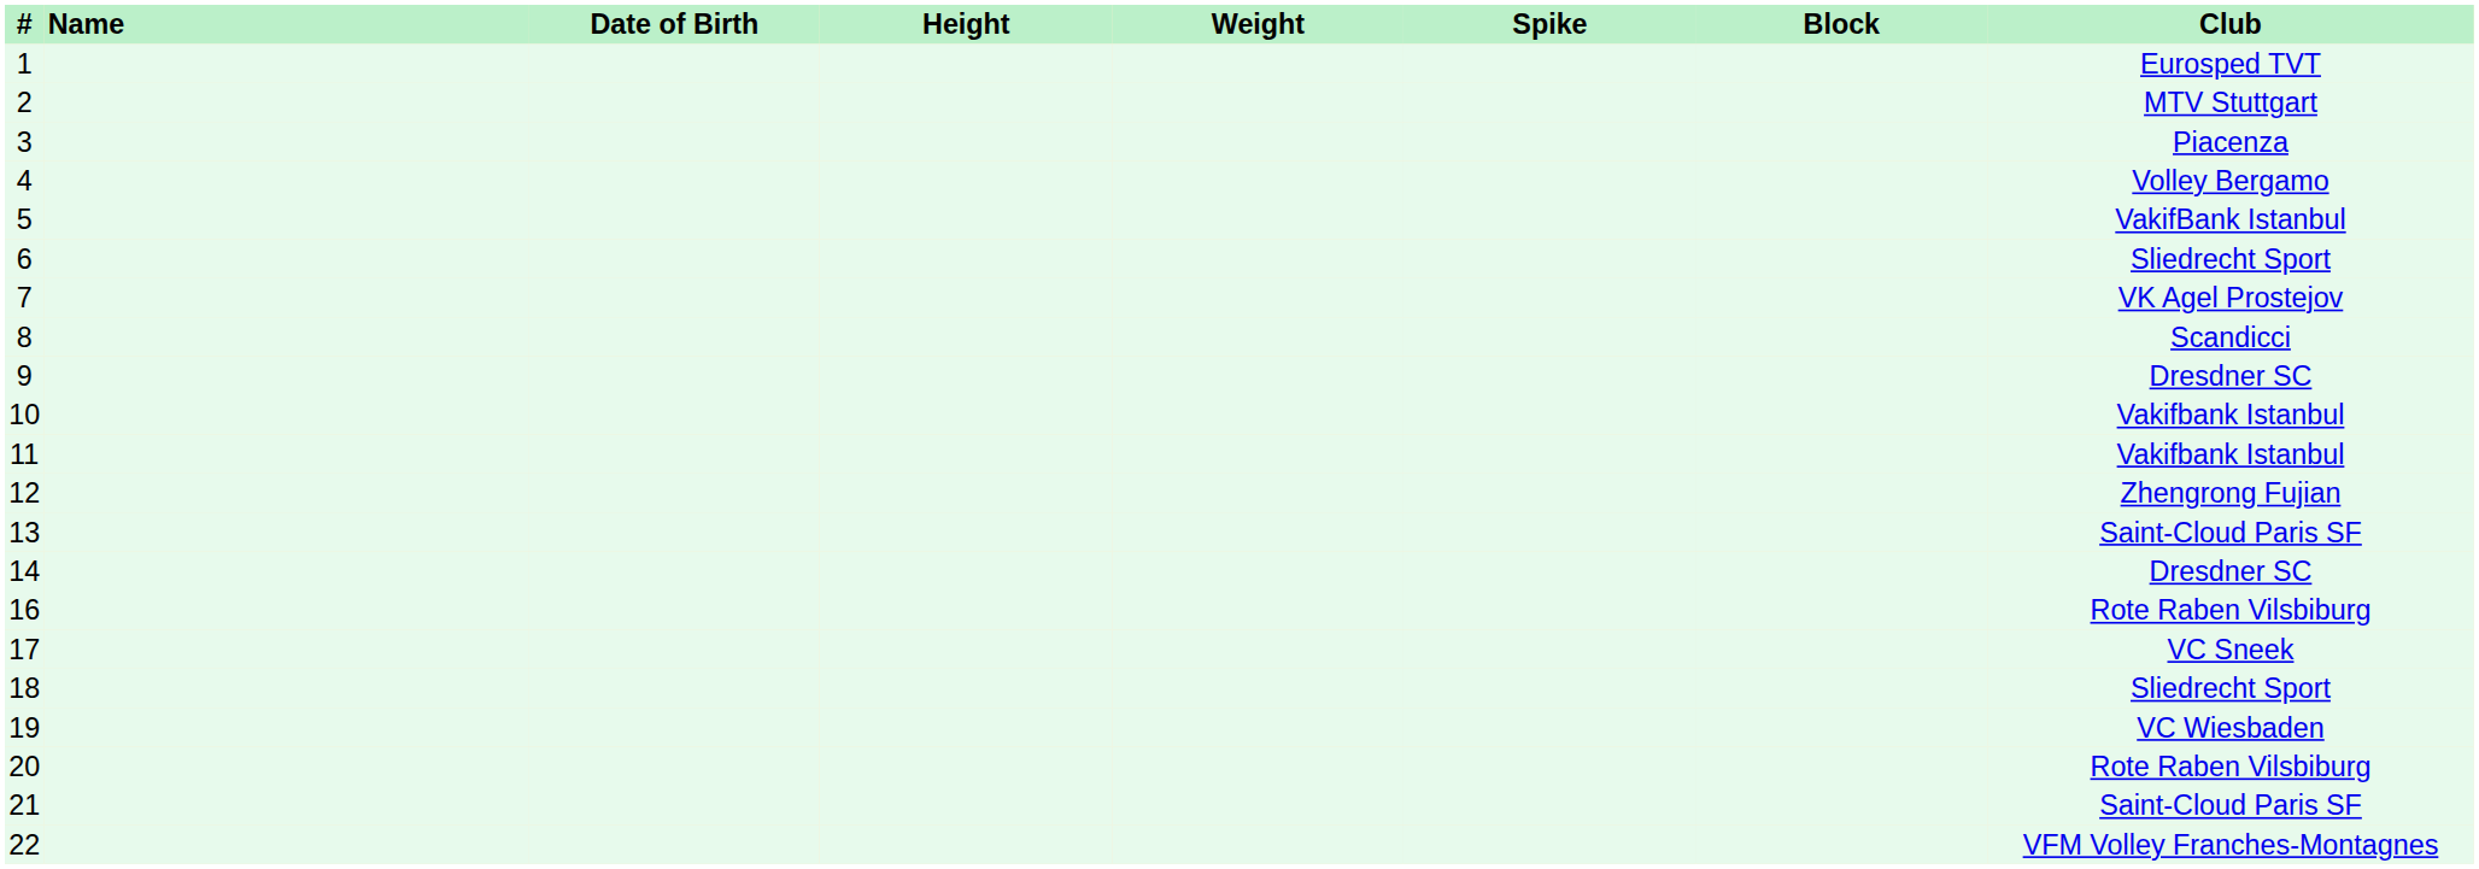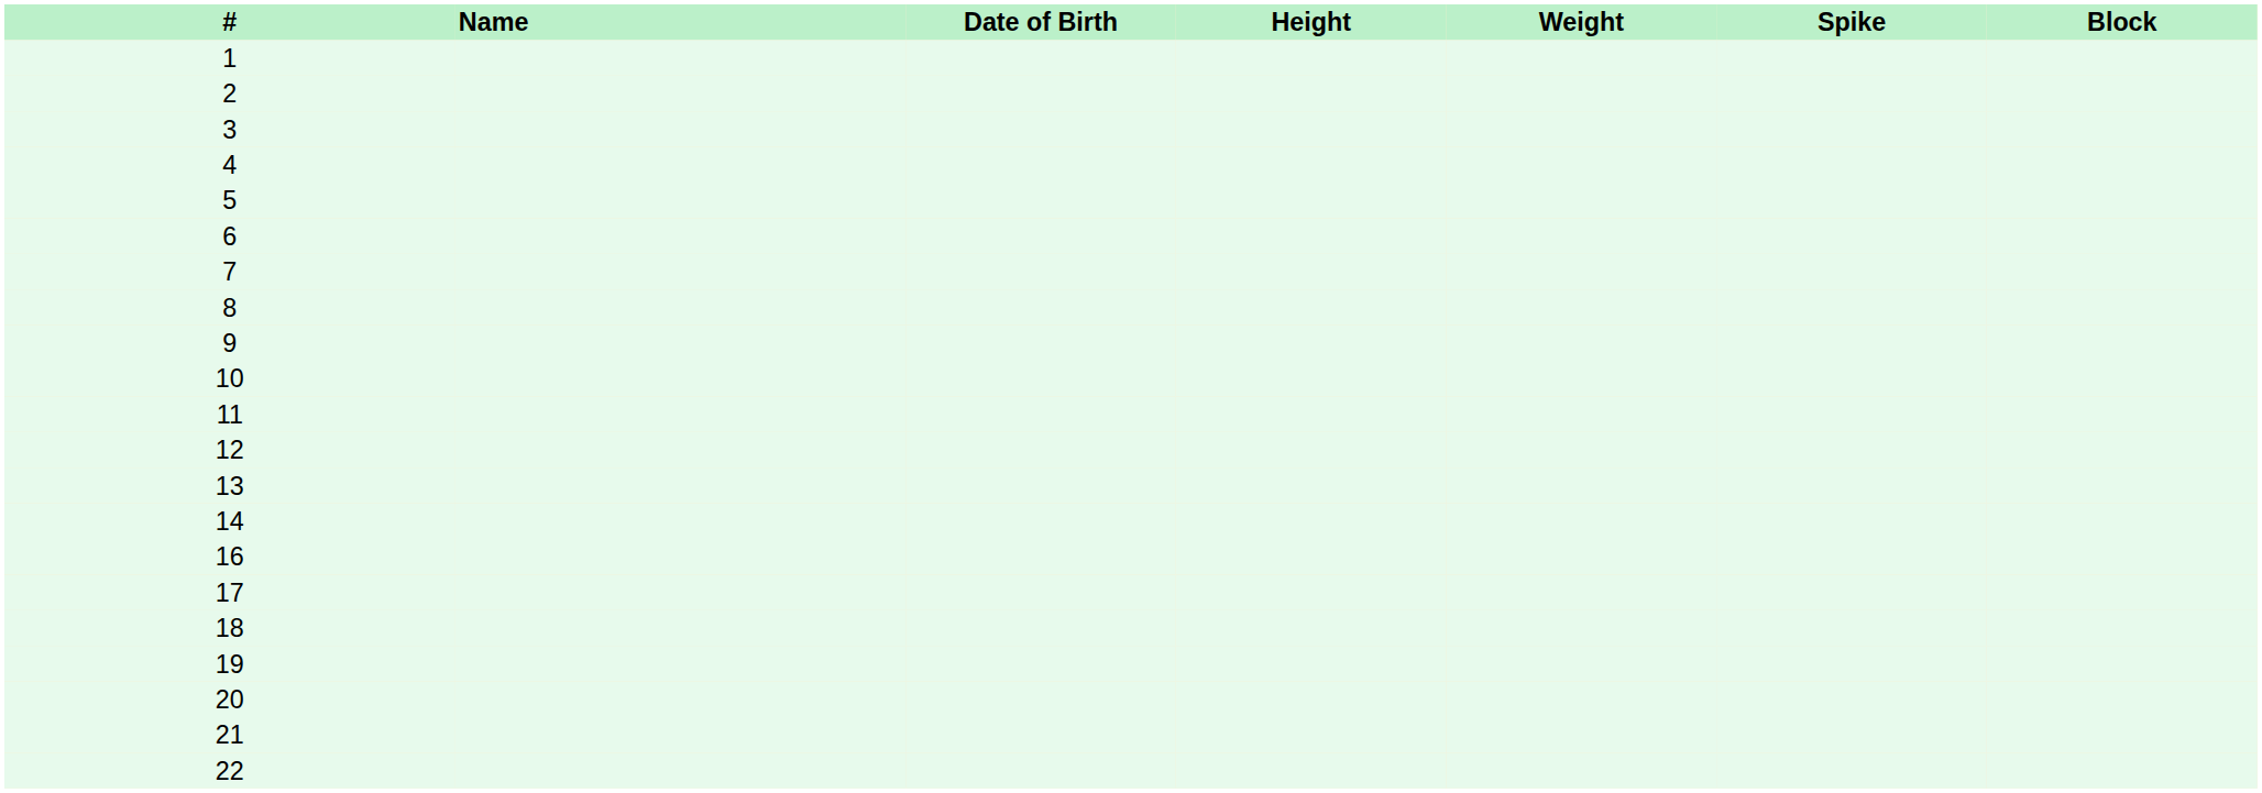- column: Club | Eurosped TVT | MTV Stuttgart | Piacenza | Volley Bergamo | VakifBank Istanbul | Sliedrecht Sport | VK Agel Prostejov | Scandicci | Dresdner SC | Vakifbank Istanbul | Vakifbank Istanbul | Zhengrong Fujian | Saint-Cloud Paris SF | Dresdner SC | Rote Raben Vilsbiburg | VC Sneek | Sliedrecht Sport | VC Wiesbaden | Rote Raben Vilsbiburg | Saint-Cloud Paris SF | VFM Volley Franches-Montagnes
